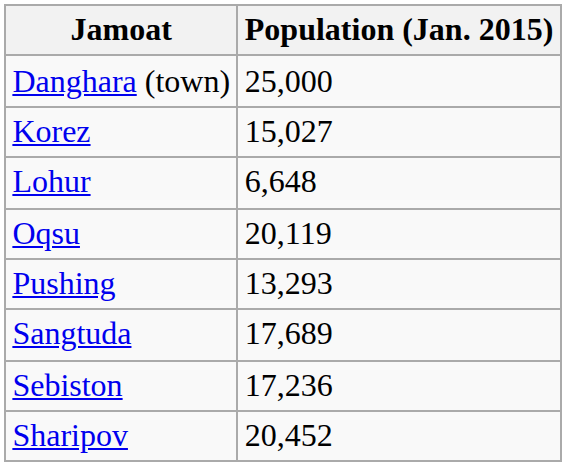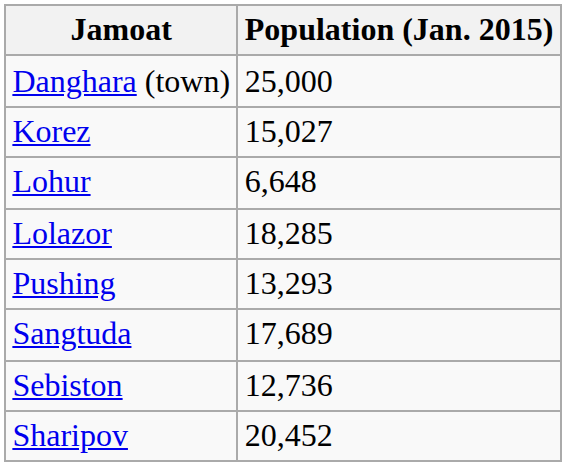+ row: Lolazor | 18,285
- row: Oqsu | 20,119
Sebiston | Population (Jan. 2015): 17,236 -> 12,736
